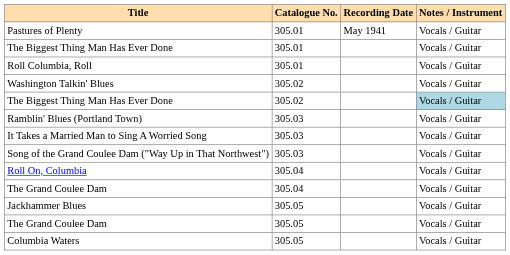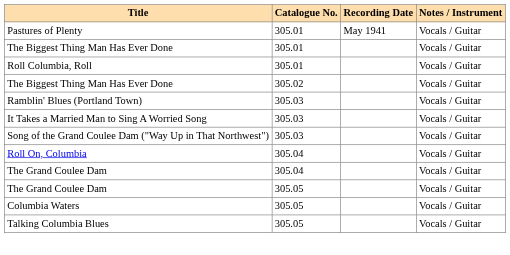- row: Washington Talkin' Blues | 305.02 | Vocals / Guitar
The Biggest Thing Man Has Ever Done / 305.02 | Notes / Instrument: lightblue background -> no background
- row: Jackhammer Blues | 305.05 | Vocals / Guitar
+ row: Talking Columbia Blues | 305.05 | Vocals / Guitar
